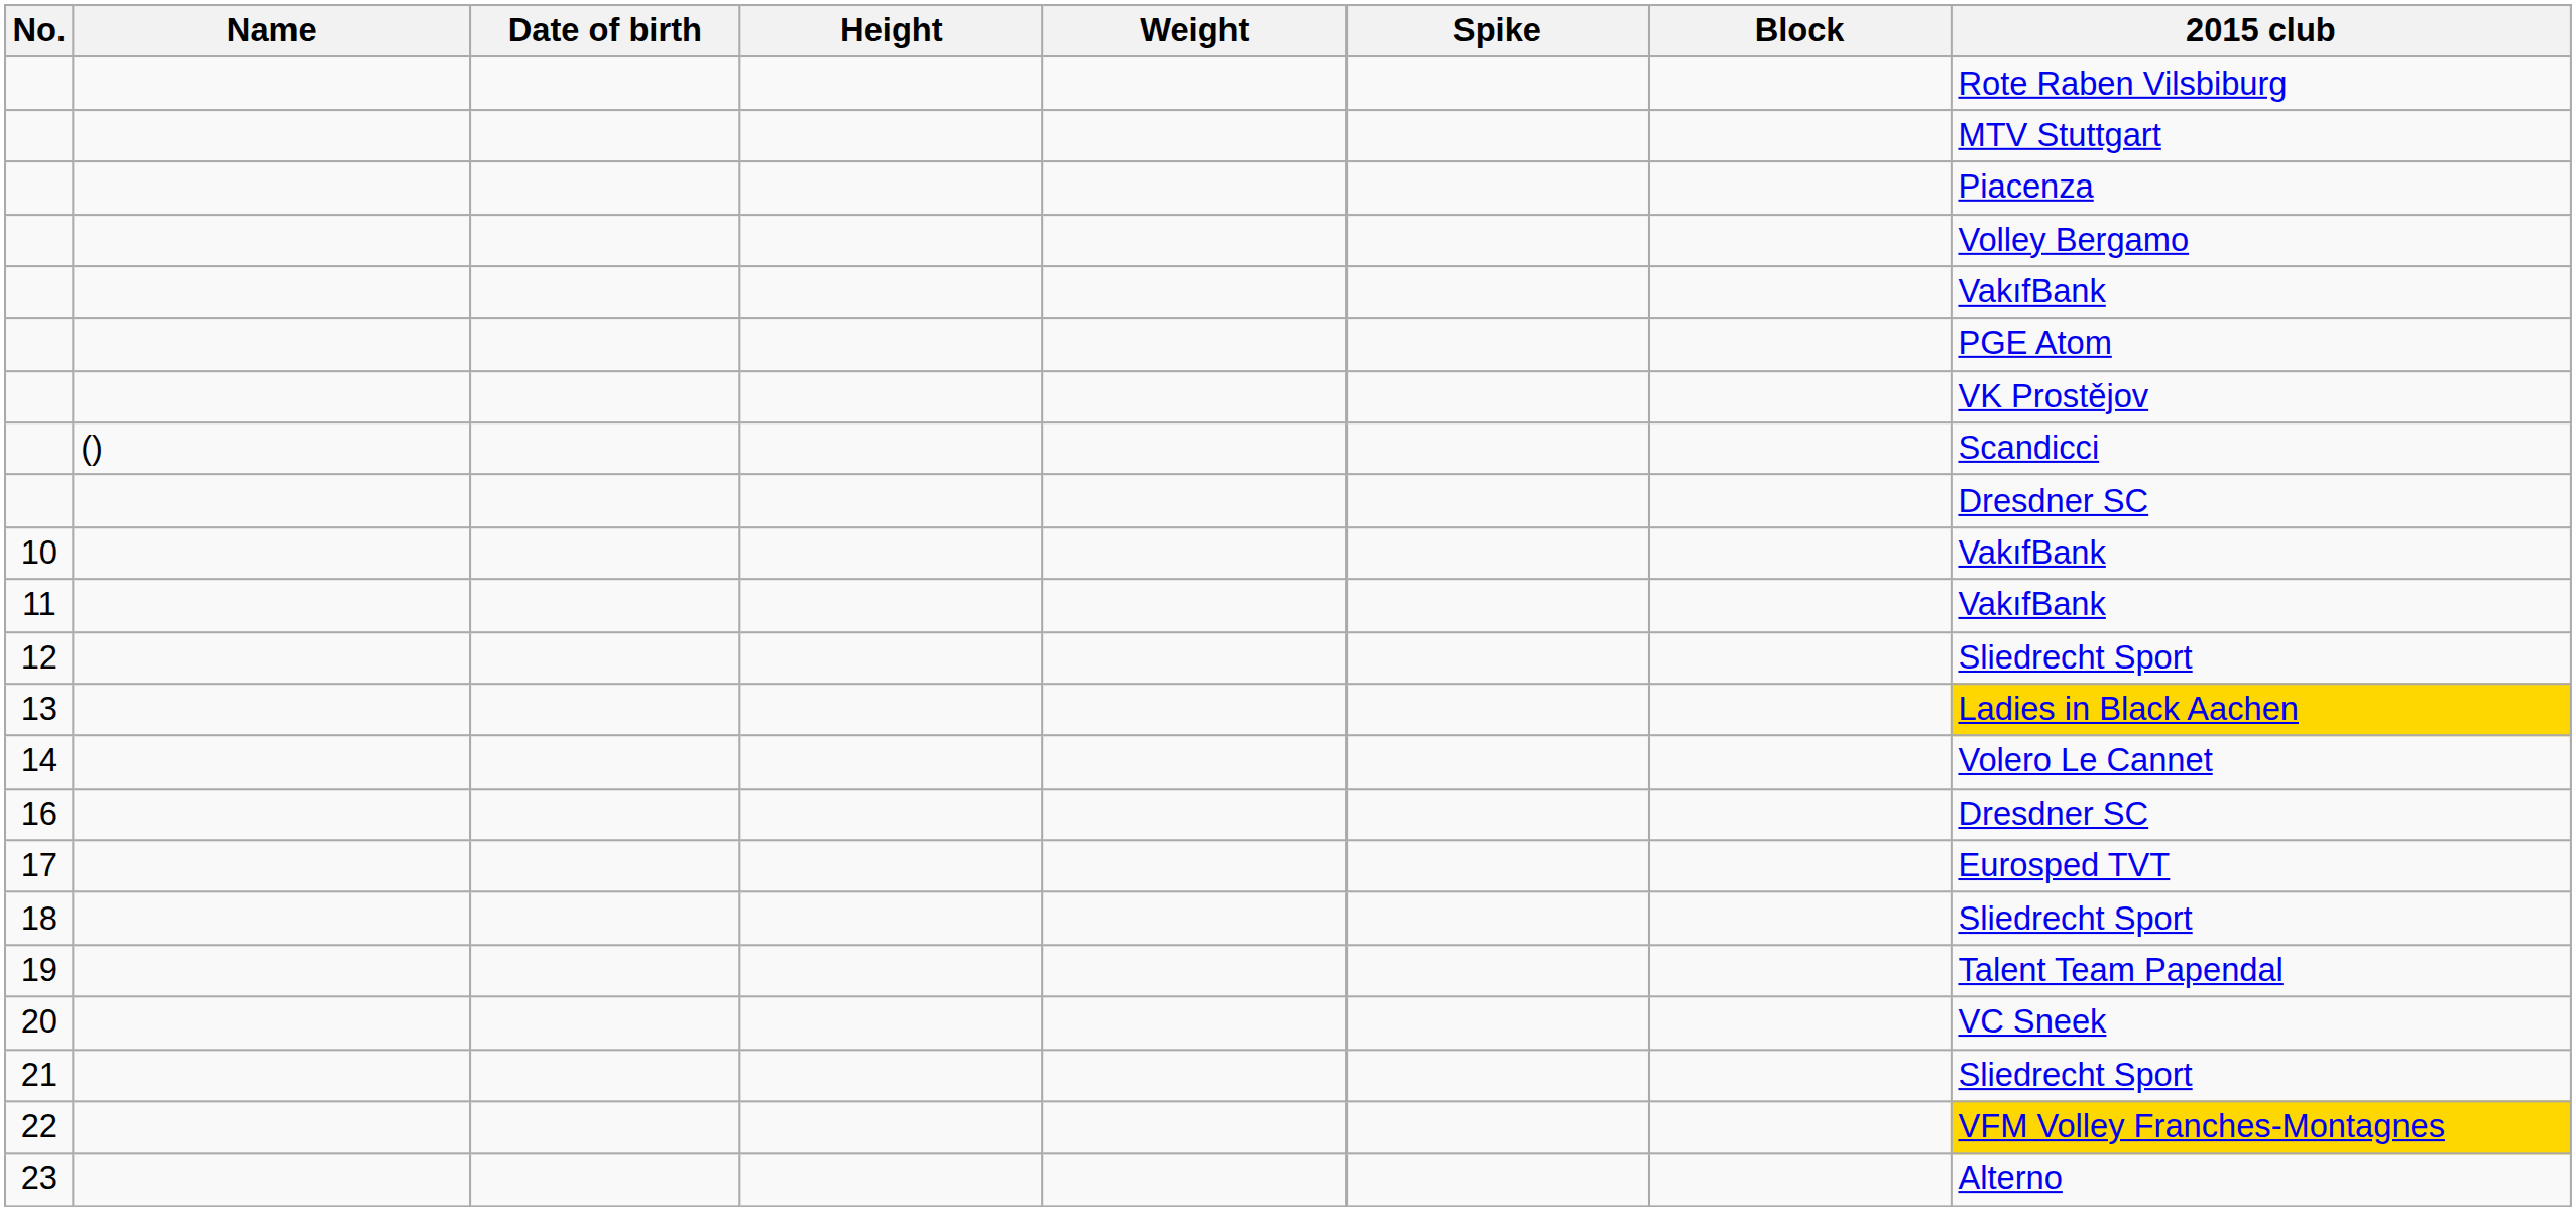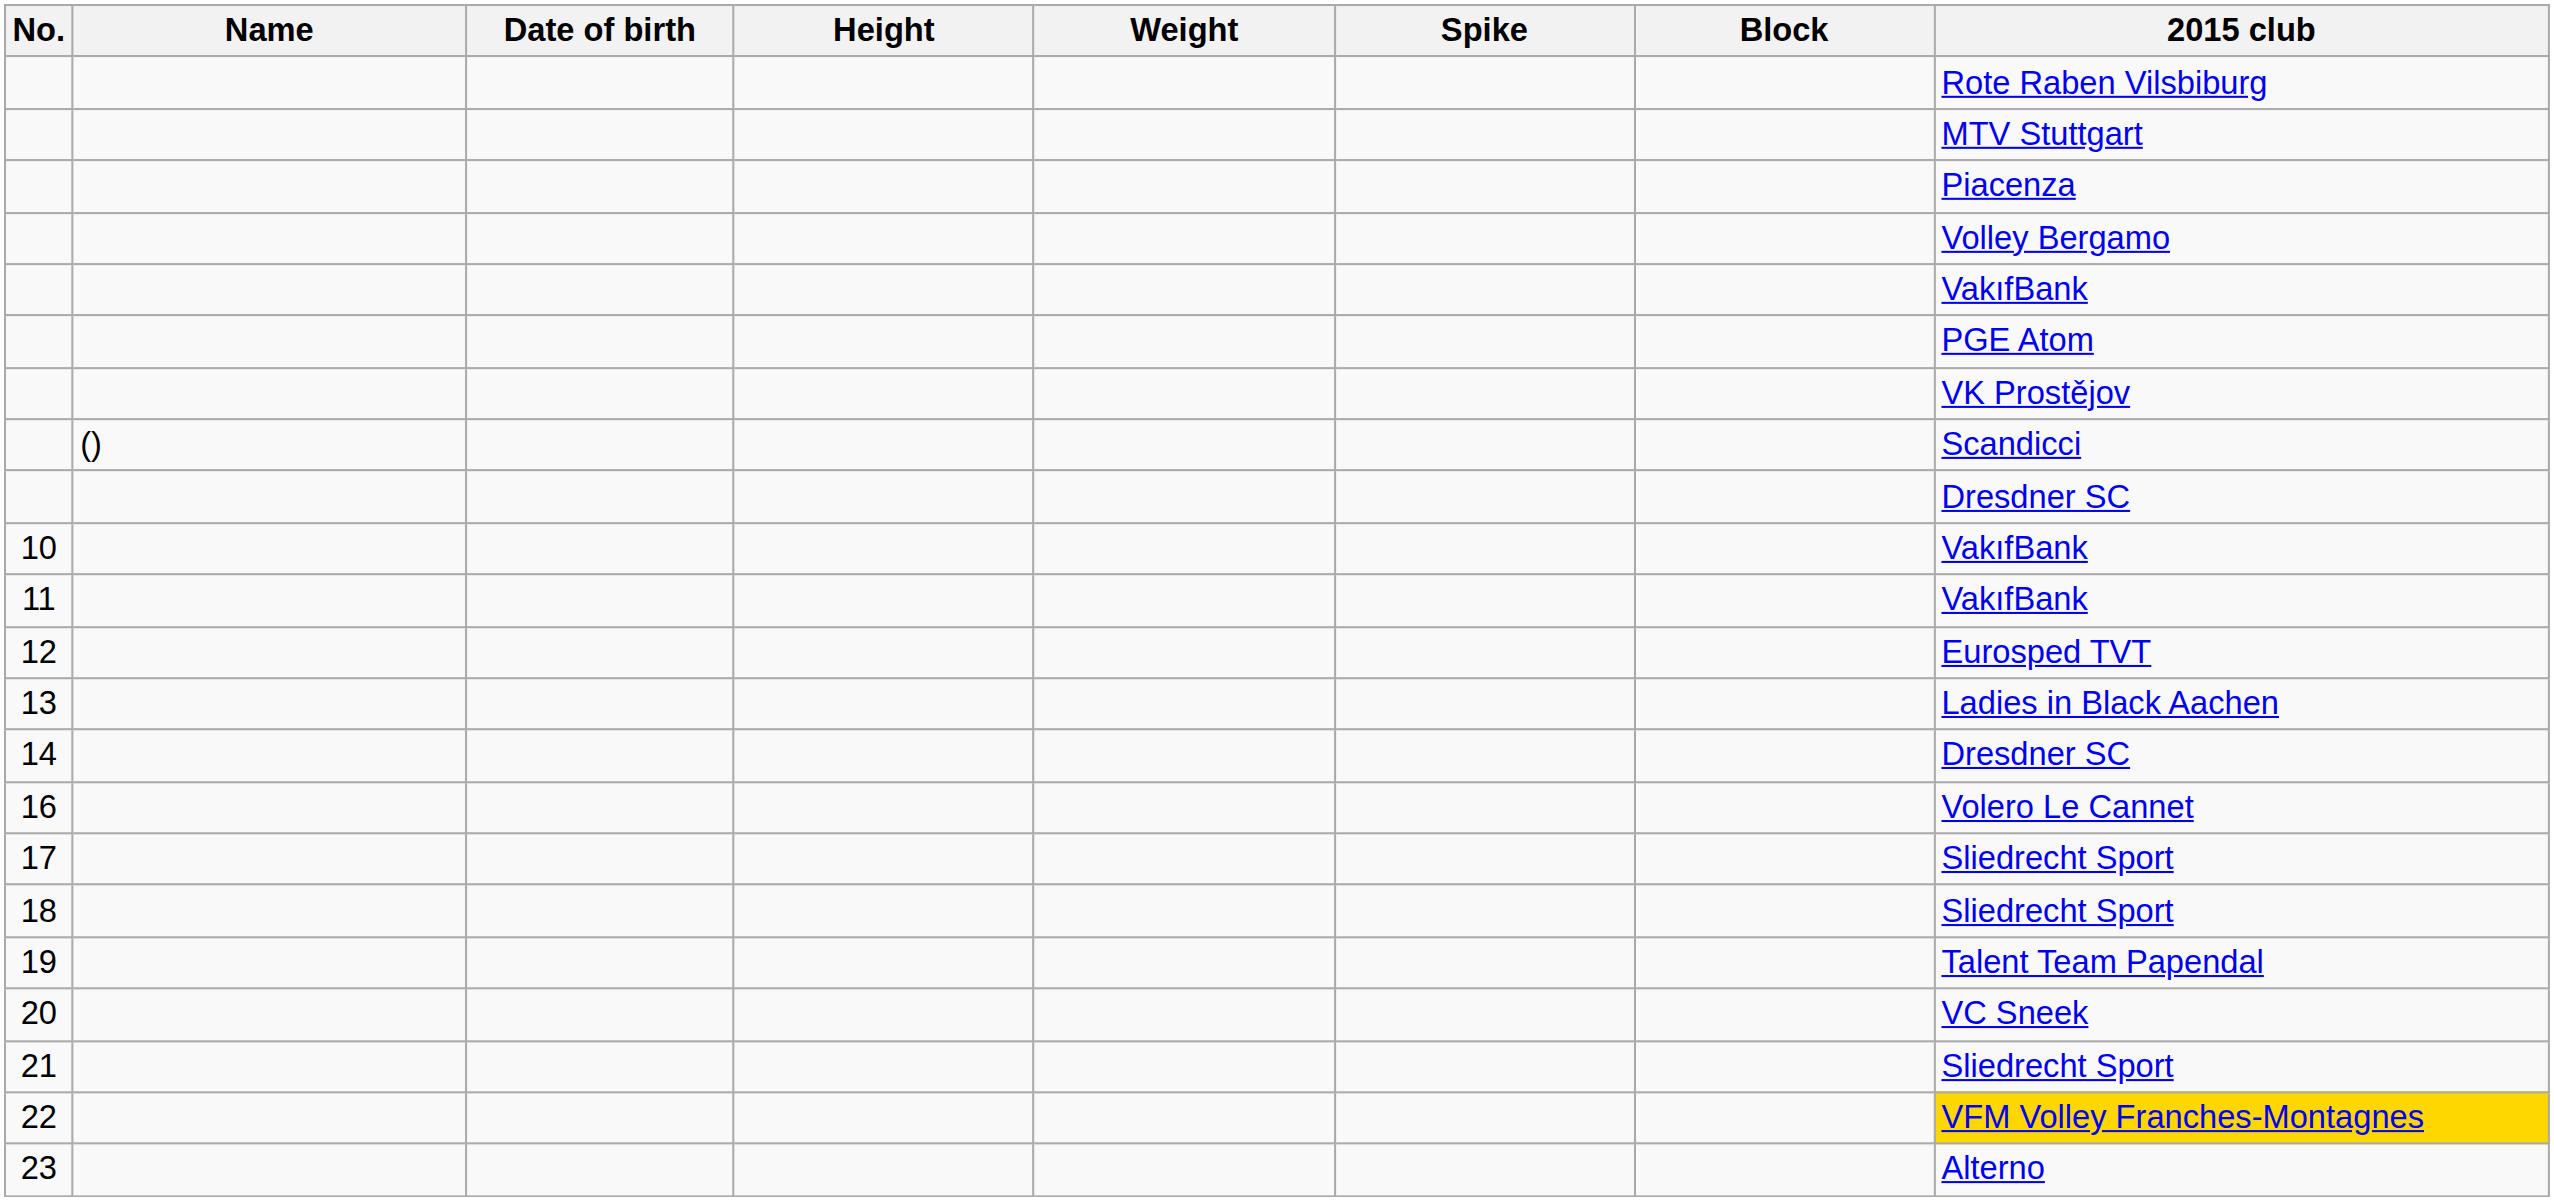12 | 2015 club: Sliedrecht Sport -> Eurosped TVT
13 | 2015 club: gold background -> no background
14 | 2015 club: Volero Le Cannet -> Dresdner SC
16 | 2015 club: Dresdner SC -> Volero Le Cannet
17 | 2015 club: Eurosped TVT -> Sliedrecht Sport
